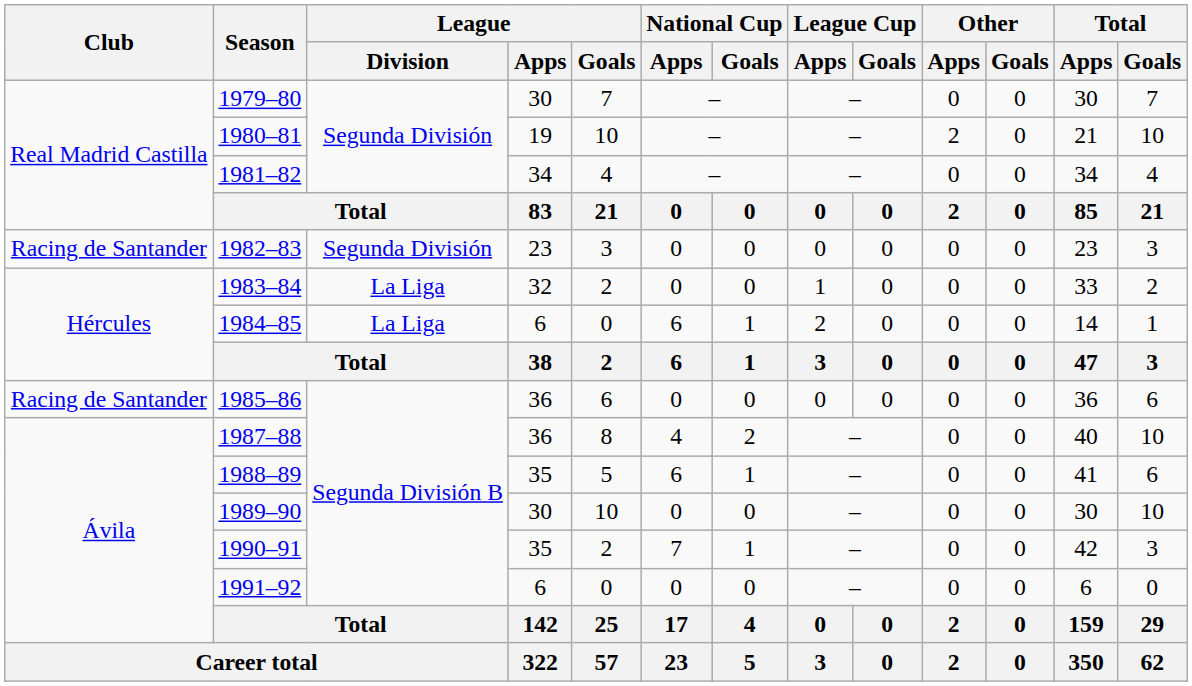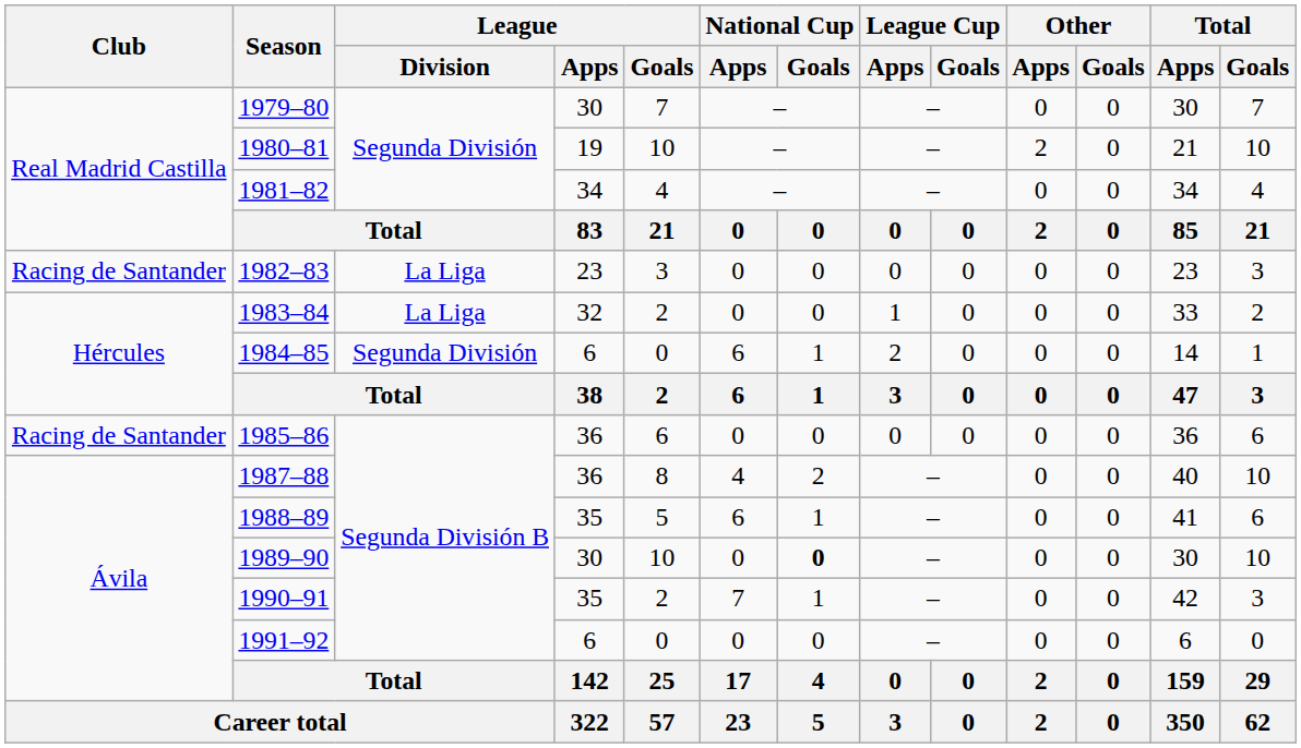1982–83 | League / Division: Segunda División -> La Liga
1984–85 | League / Division: La Liga -> Segunda División
1989–90 | National Cup / Goals: normal -> bold
